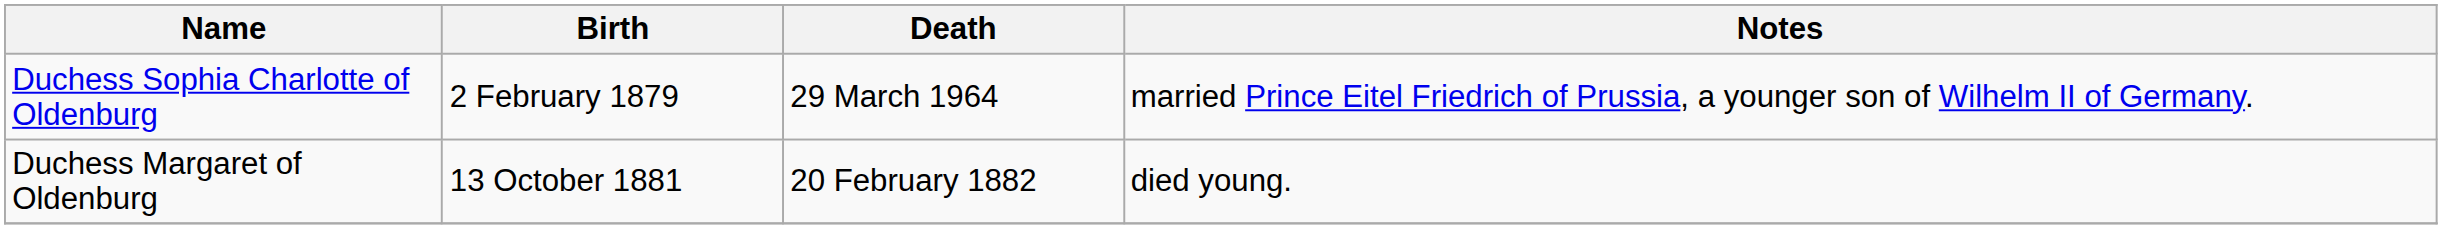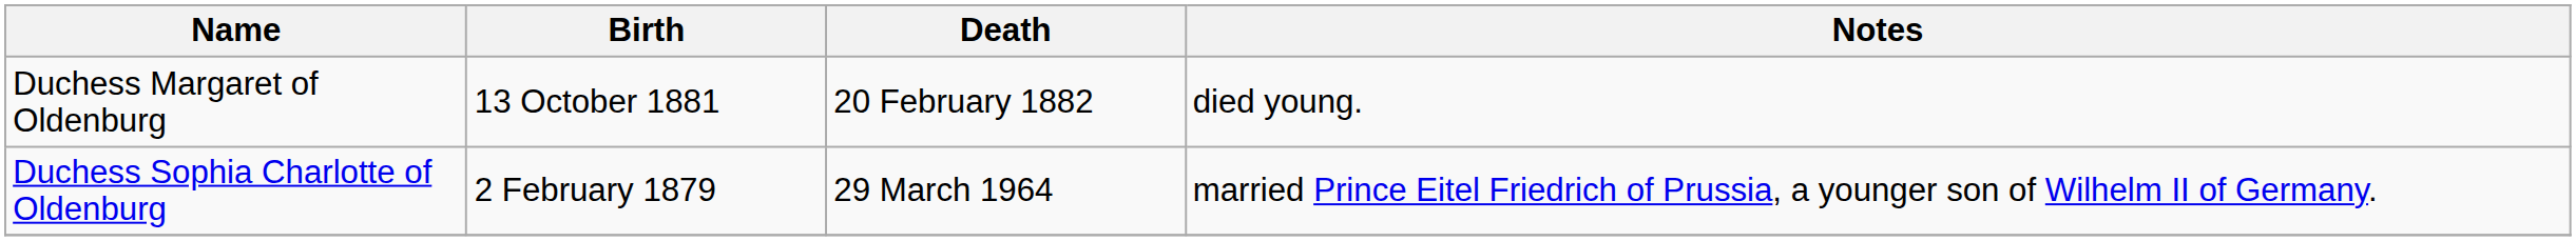rows swapped: Duchess Sophia Charlotte of Oldenburg <-> Duchess Margaret of Oldenburg
